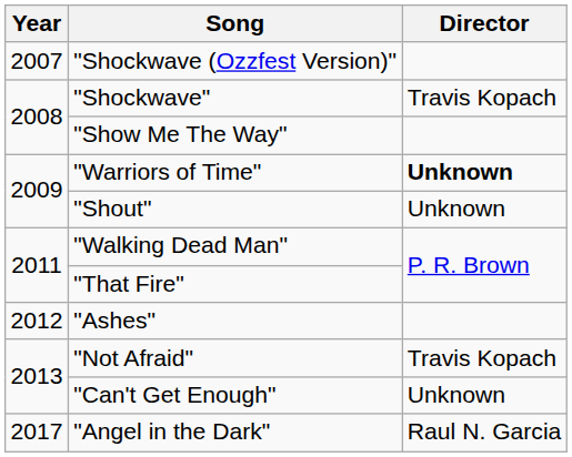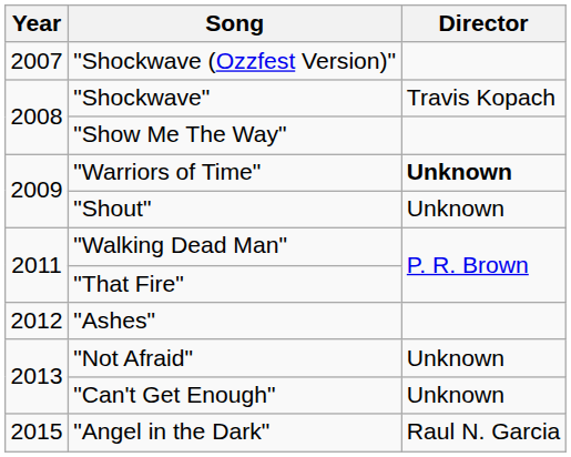"Not Afraid" | Director: Travis Kopach -> Unknown
"Angel in the Dark" | Year: 2017 -> 2015
